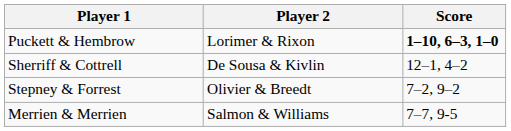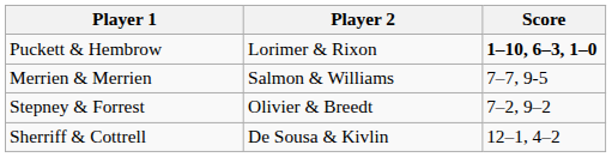rows swapped: Sherriff & Cottrell <-> Merrien & Merrien
